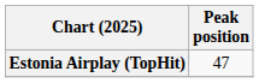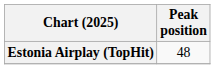Estonia Airplay (TopHit) | Peak position: 47 -> 48
